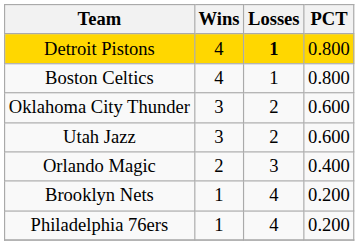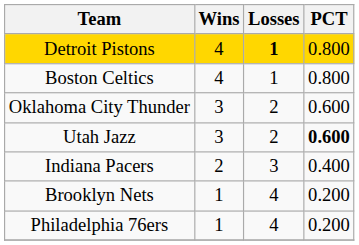Utah Jazz | PCT: normal -> bold
+ row: Indiana Pacers | 2 | 3 | 0.400
- row: Orlando Magic | 2 | 3 | 0.400
